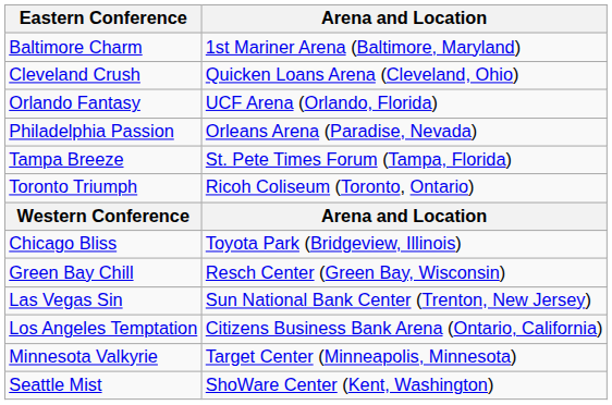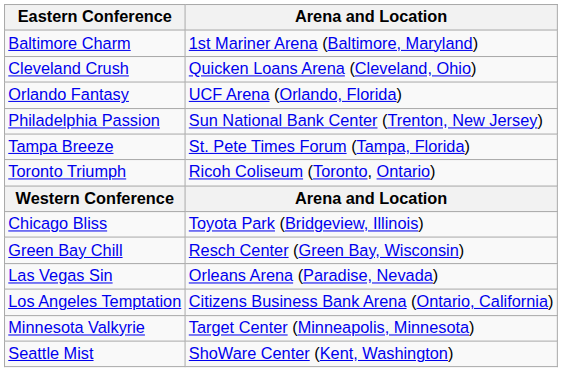Philadelphia Passion | Arena and Location: Orleans Arena (Paradise, Nevada) -> Sun National Bank Center (Trenton, New Jersey)
Las Vegas Sin | Arena and Location: Sun National Bank Center (Trenton, New Jersey) -> Orleans Arena (Paradise, Nevada)
